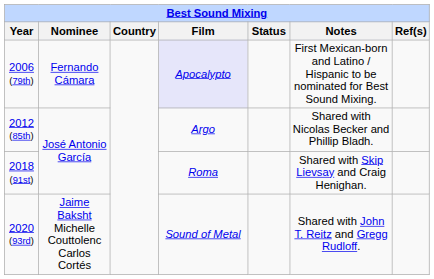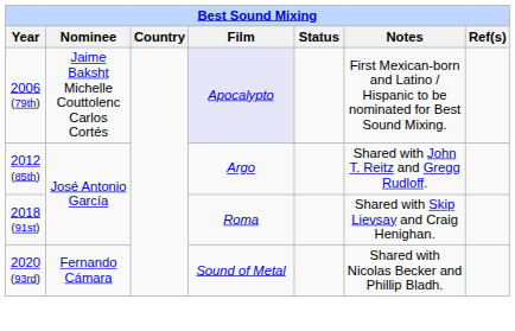2006 (79th) | Nominee: Fernando Cámara -> Jaime Baksht Michelle Couttolenc Carlos Cortés
2012 (85th) | Notes: Shared with Nicolas Becker and Phillip Bladh. -> Shared with John T. Reitz and Gregg Rudloff.
2020 (93rd) | Nominee: Jaime Baksht Michelle Couttolenc Carlos Cortés -> Fernando Cámara
2020 (93rd) | Notes: Shared with John T. Reitz and Gregg Rudloff. -> Shared with Nicolas Becker and Phillip Bladh.
